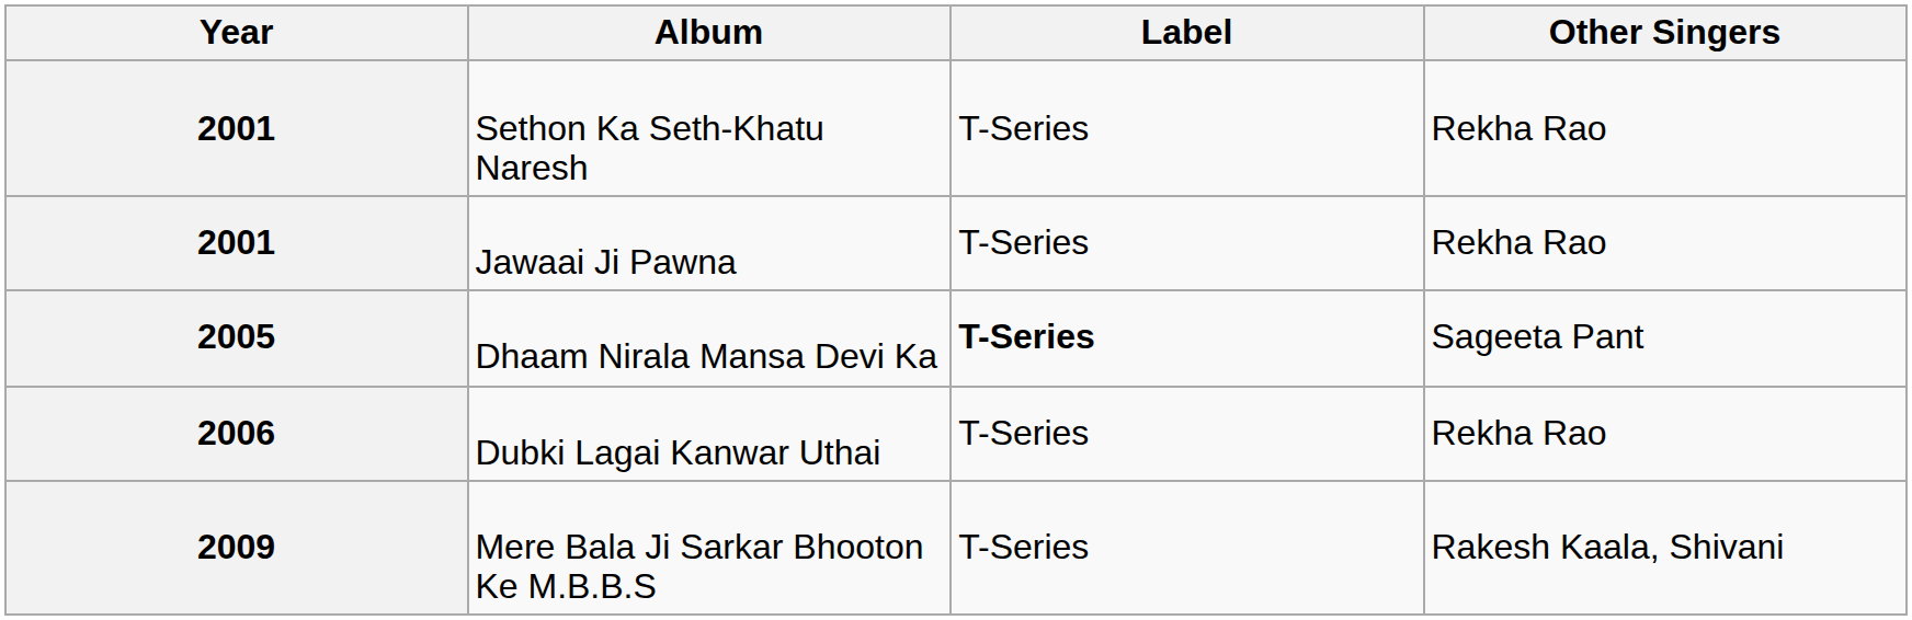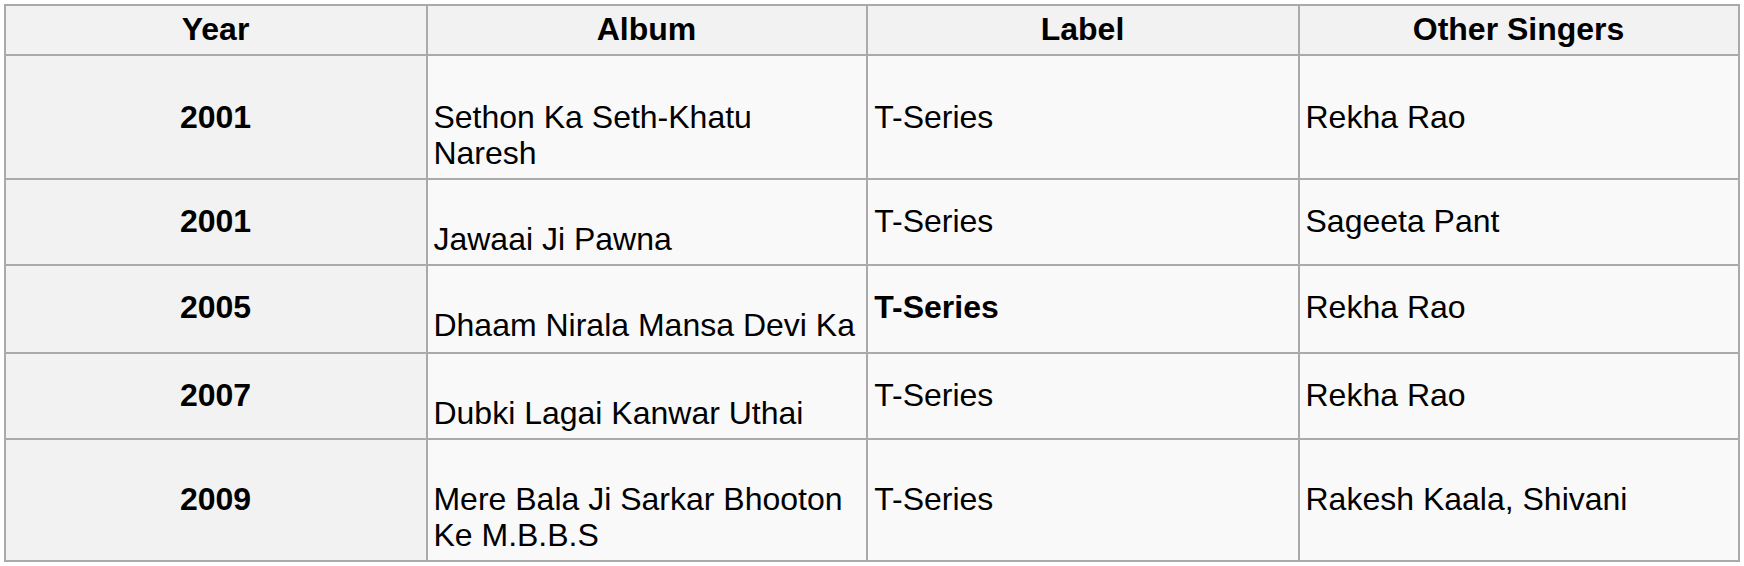Jawaai Ji Pawna | Other Singers: Rekha Rao -> Sageeta Pant
Dhaam Nirala Mansa Devi Ka | Other Singers: Sageeta Pant -> Rekha Rao
Dubki Lagai Kanwar Uthai | Year: 2006 -> 2007
